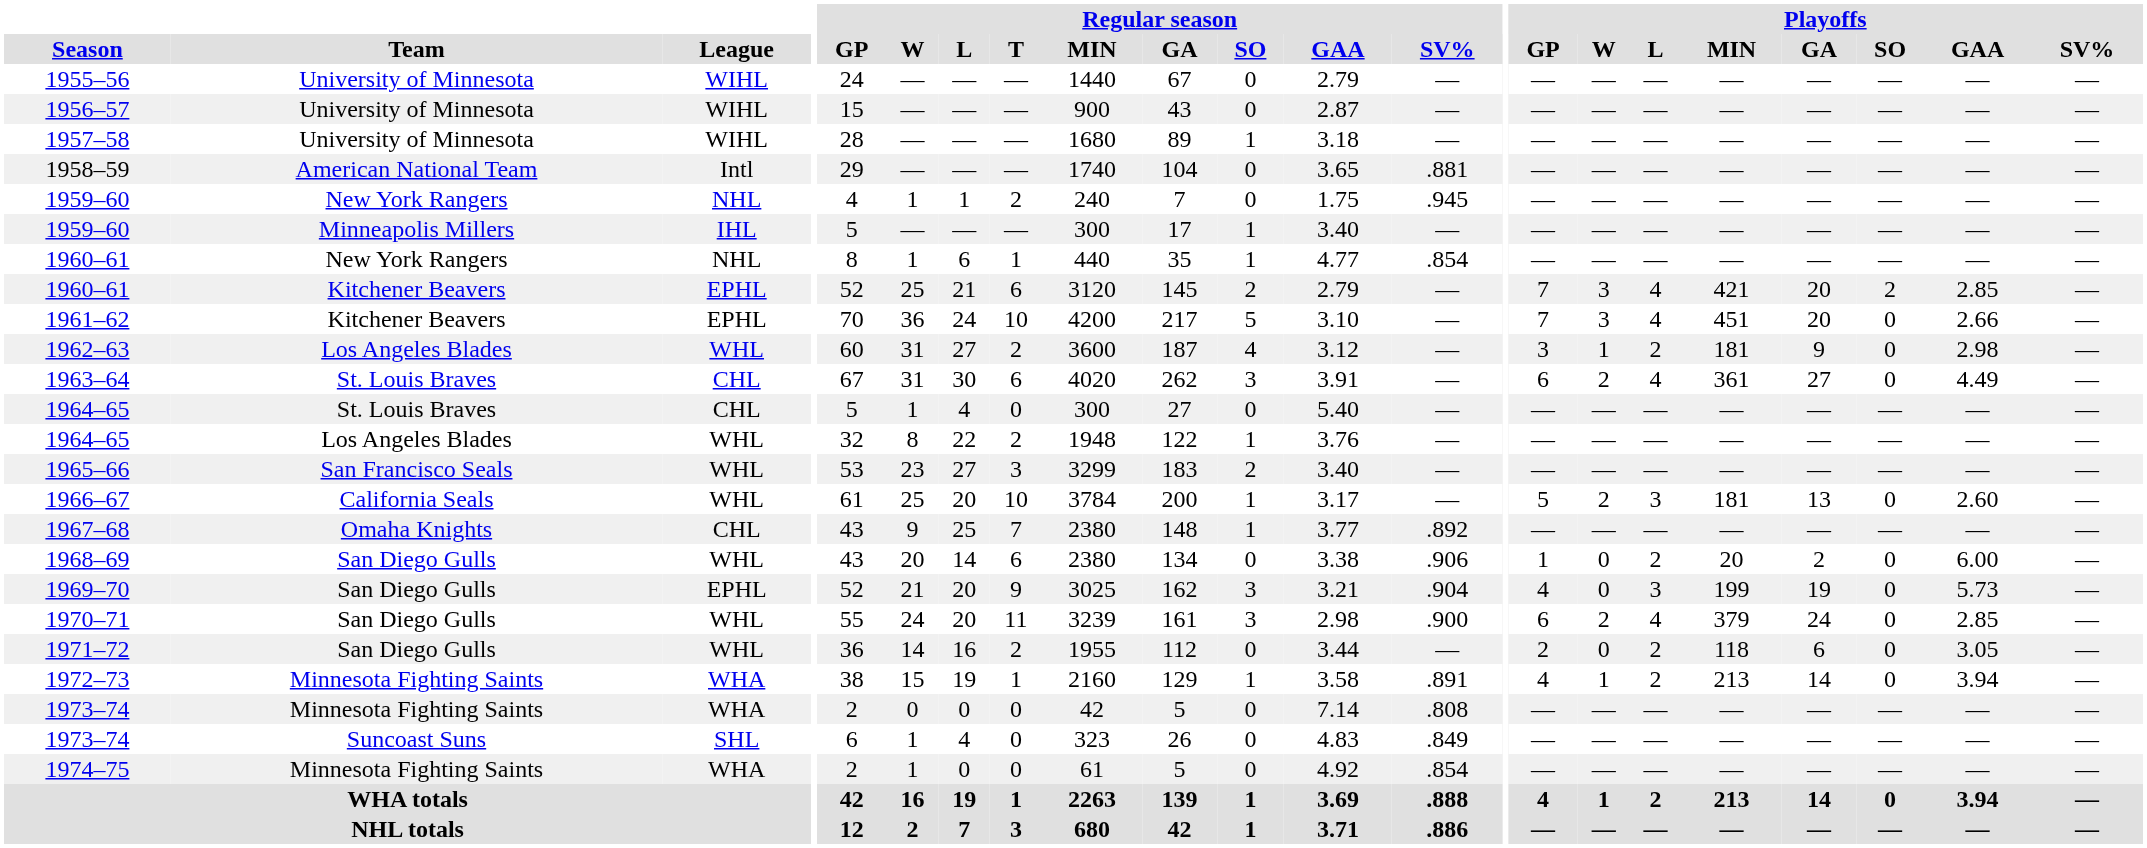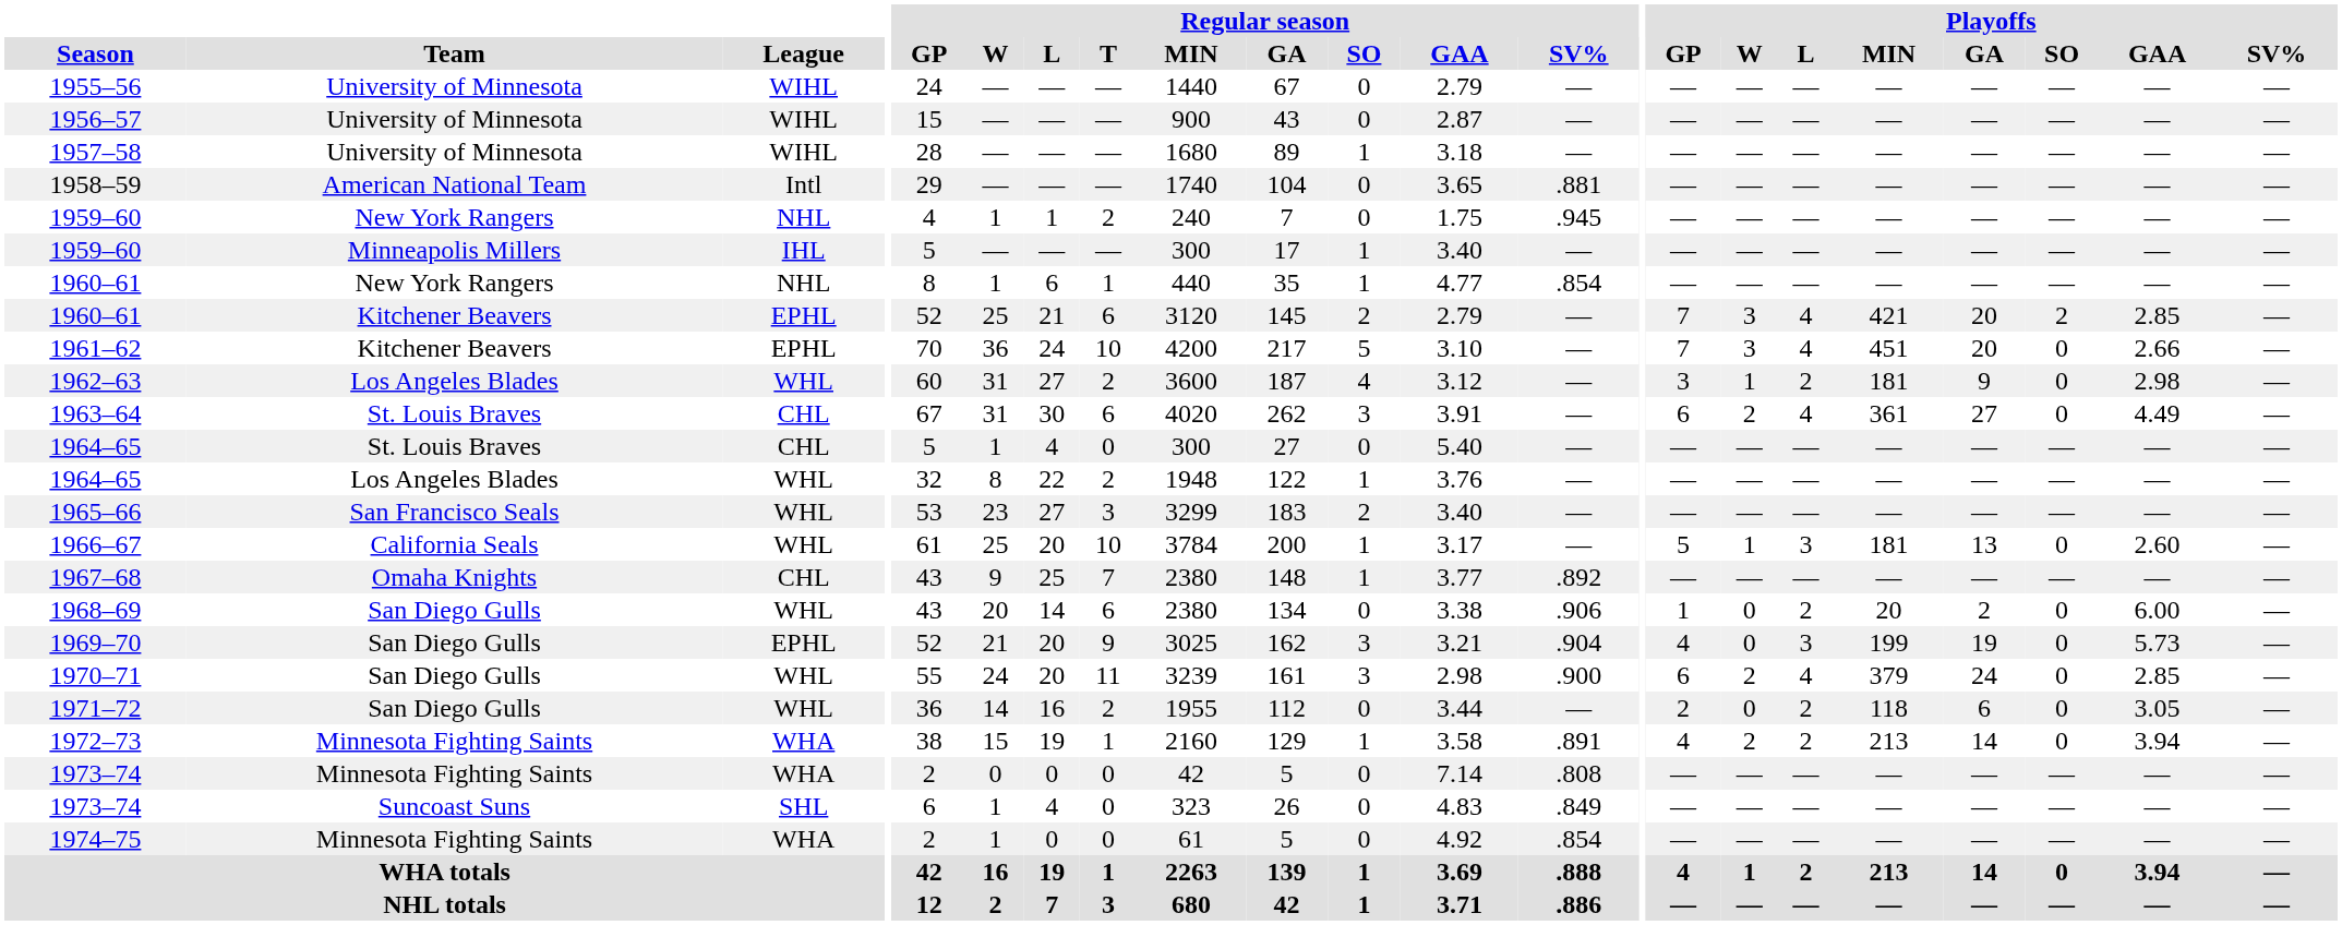1966–67 | Playoffs / W: 2 -> 1
1972–73 | Playoffs / W: 1 -> 2
